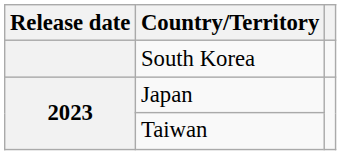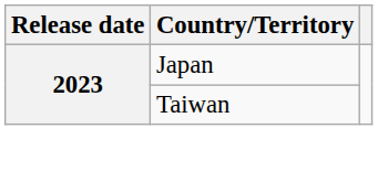- row: South Korea
